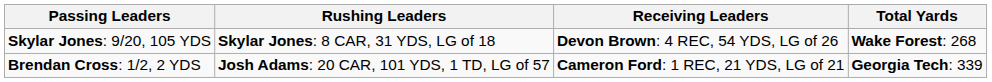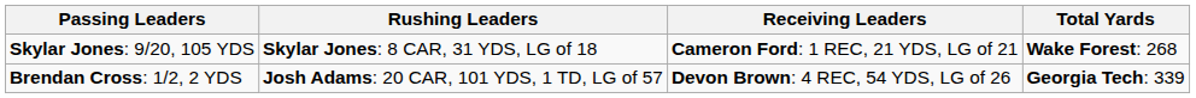Skylar Jones: 9/20, 105 YDS | Receiving Leaders: Devon Brown: 4 REC, 54 YDS, LG of 26 -> Cameron Ford: 1 REC, 21 YDS, LG of 21
Brendan Cross: 1/2, 2 YDS | Receiving Leaders: Cameron Ford: 1 REC, 21 YDS, LG of 21 -> Devon Brown: 4 REC, 54 YDS, LG of 26
